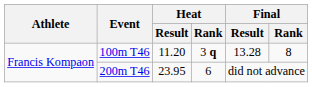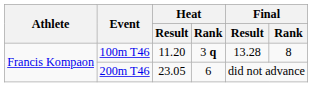200m T46 | Heat / Result: 23.95 -> 23.05
